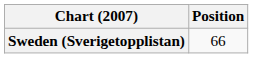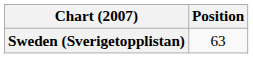Sweden (Sverigetopplistan) | Position: 66 -> 63
